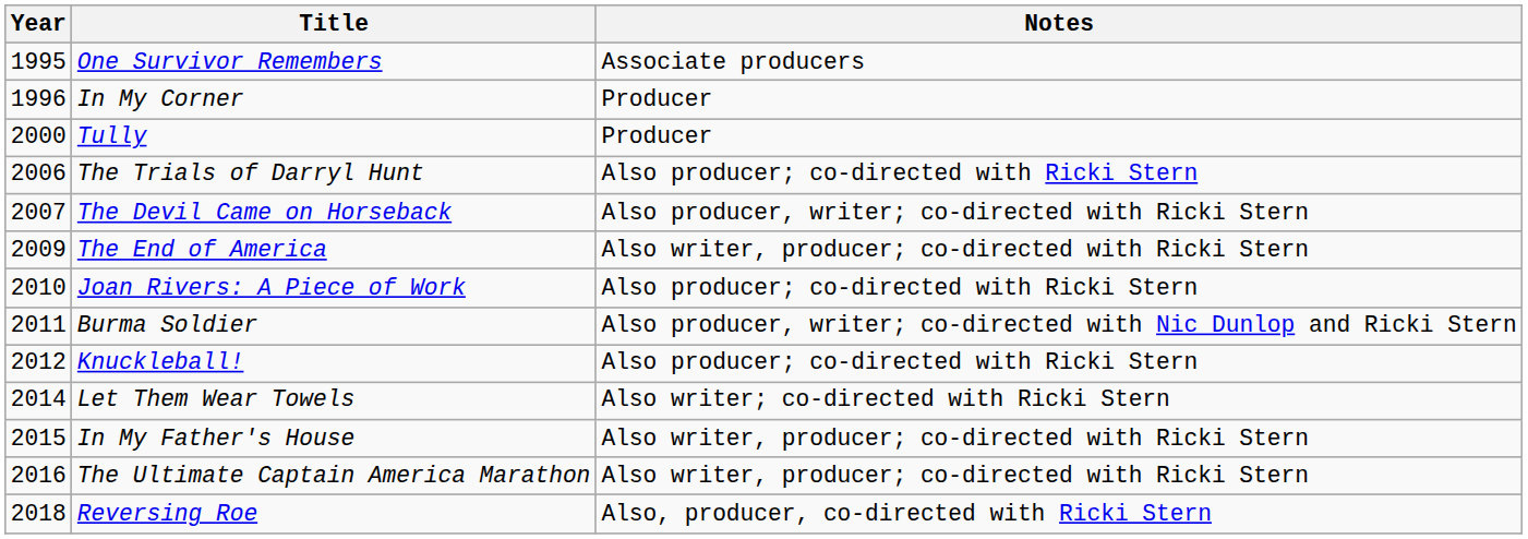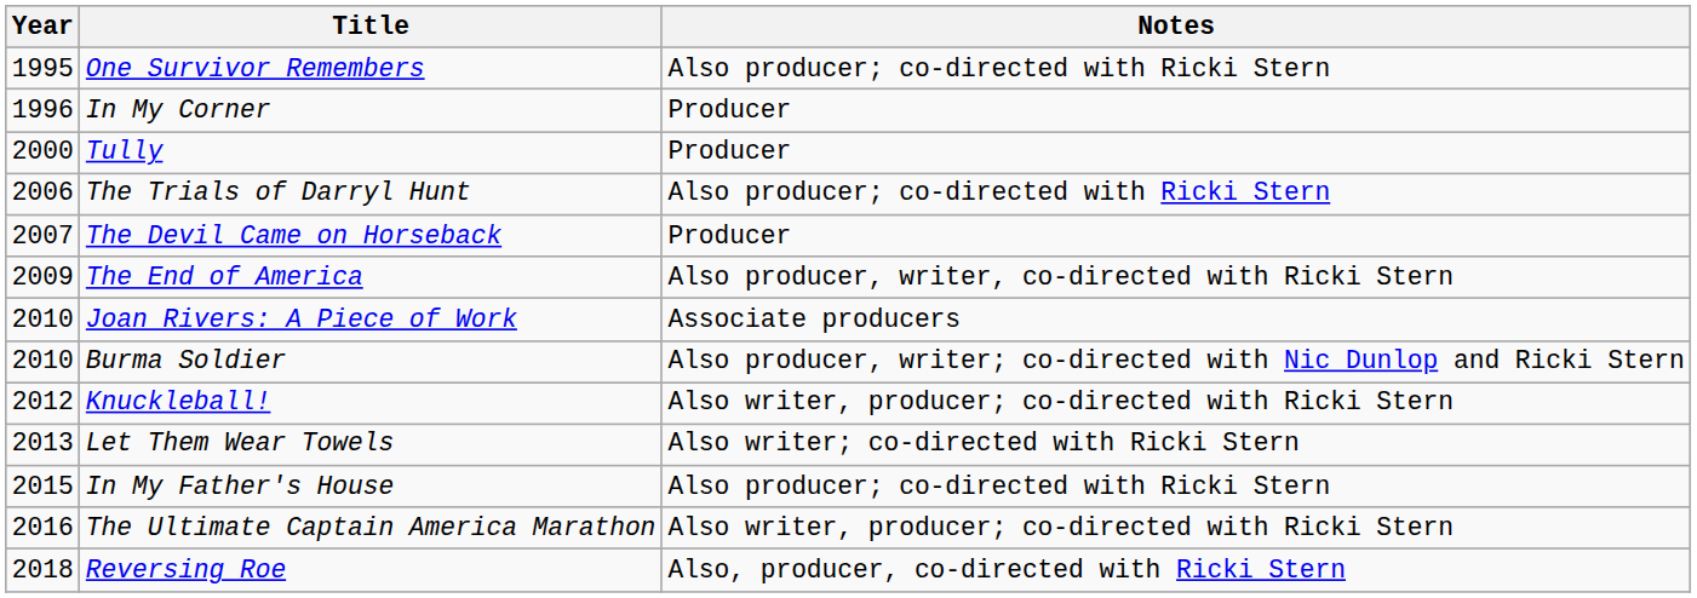One Survivor Remembers | Notes: Associate producers -> Also producer; co-directed with Ricki Stern
The Devil Came on Horseback | Notes: Also producer, writer; co-directed with Ricki Stern -> Producer
The End of America | Notes: Also writer, producer; co-directed with Ricki Stern -> Also producer, writer, co-directed with Ricki Stern
Joan Rivers: A Piece of Work | Notes: Also producer; co-directed with Ricki Stern -> Associate producers
Burma Soldier | Year: 2011 -> 2010
Knuckleball! | Notes: Also producer; co-directed with Ricki Stern -> Also writer, producer; co-directed with Ricki Stern
Let Them Wear Towels | Year: 2014 -> 2013
In My Father's House | Notes: Also writer, producer; co-directed with Ricki Stern -> Also producer; co-directed with Ricki Stern
